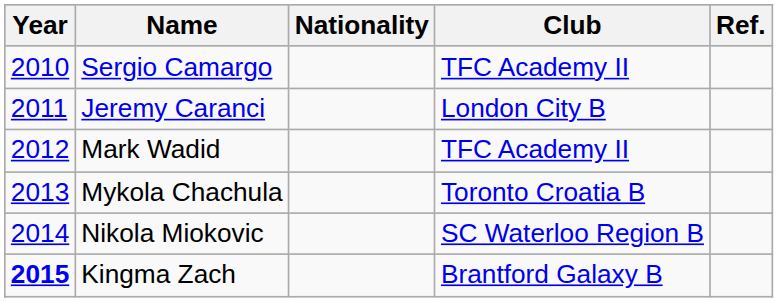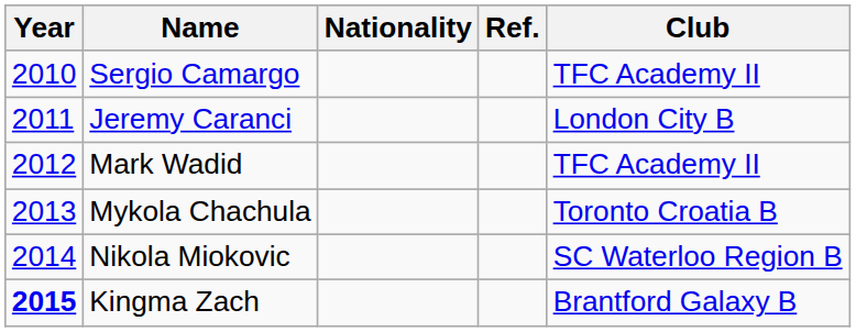columns swapped: Club <-> Ref.
